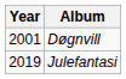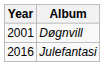Julefantasi | Year: 2019 -> 2016
